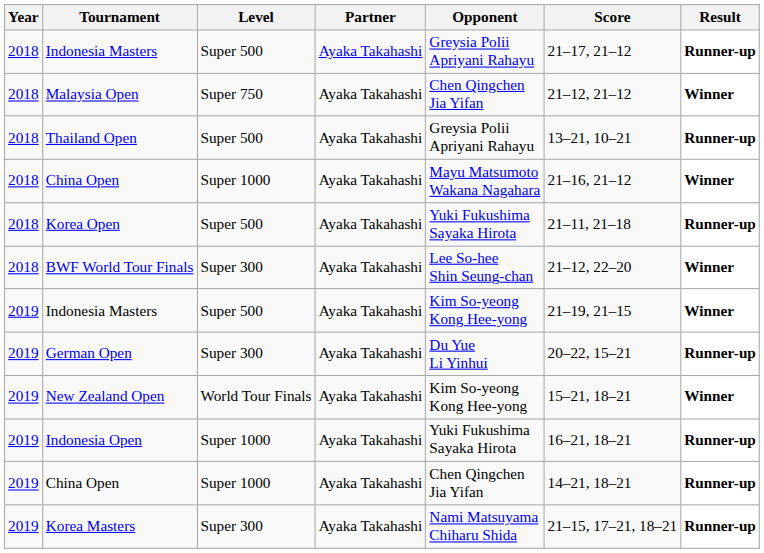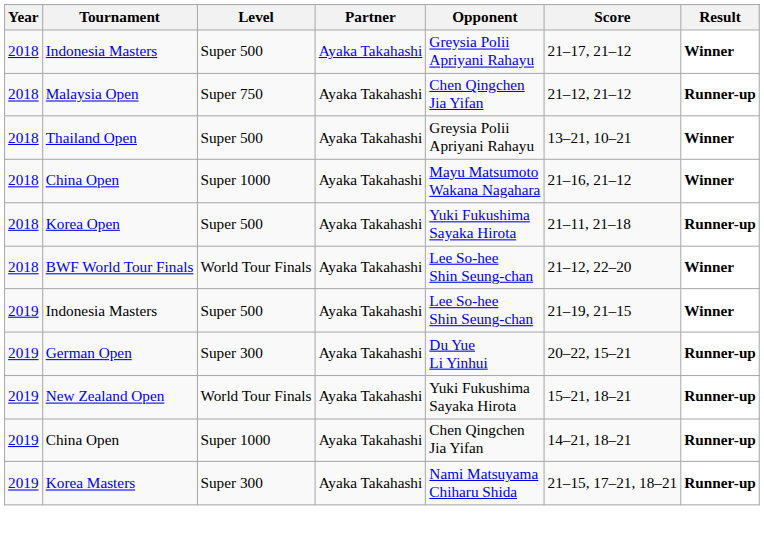2018 / Indonesia Masters | Result: Runner-up -> Winner
Malaysia Open | Result: Winner -> Runner-up
Thailand Open | Result: Runner-up -> Winner
BWF World Tour Finals | Level: Super 300 -> World Tour Finals
2019 / Indonesia Masters | Opponent: Kim So-yeong Kong Hee-yong -> Lee So-hee Shin Seung-chan
New Zealand Open | Opponent: Kim So-yeong Kong Hee-yong -> Yuki Fukushima Sayaka Hirota
New Zealand Open | Result: Winner -> Runner-up
- row: 2019 | Indonesia Open | Super 1000 | Ayaka Takahashi | Yuki Fukushima Sayaka Hirota | 16–21, 18–21 | Runner-up
